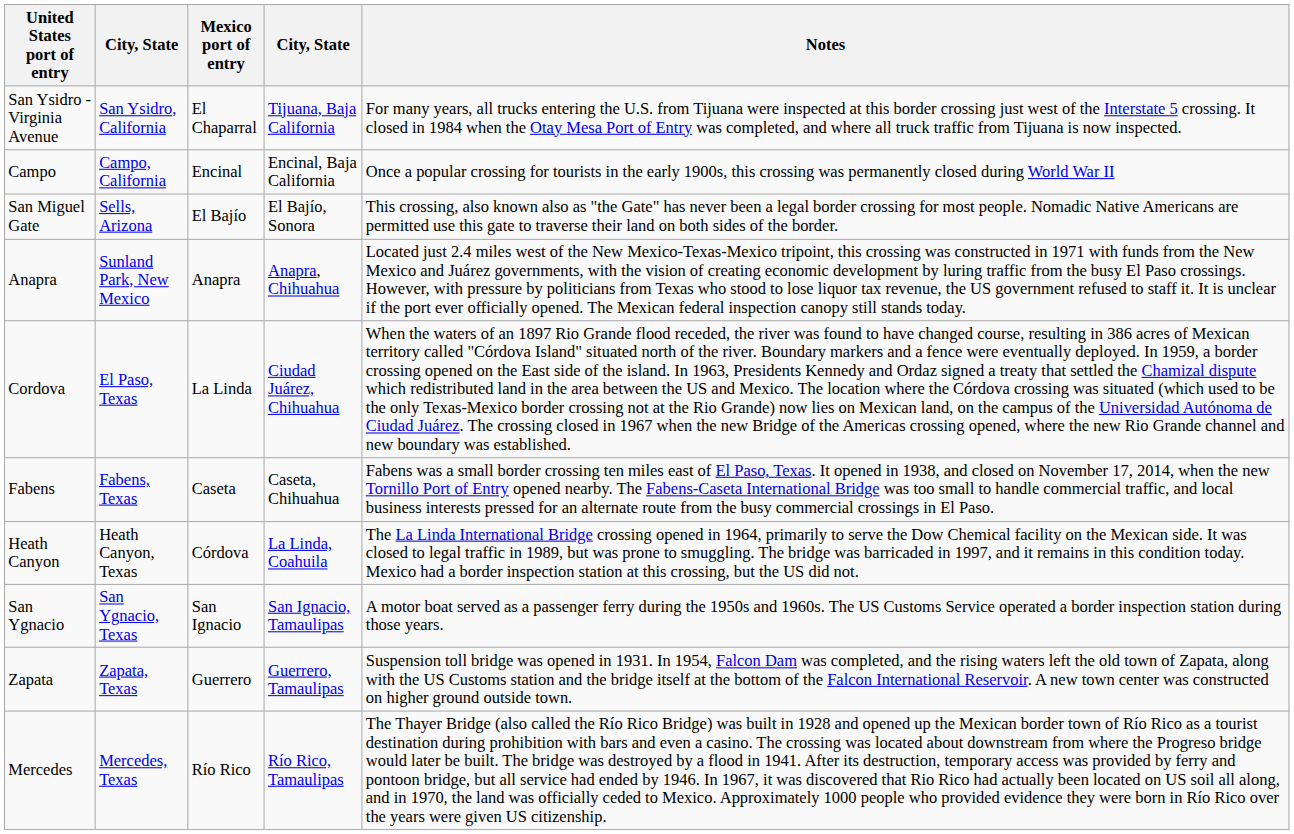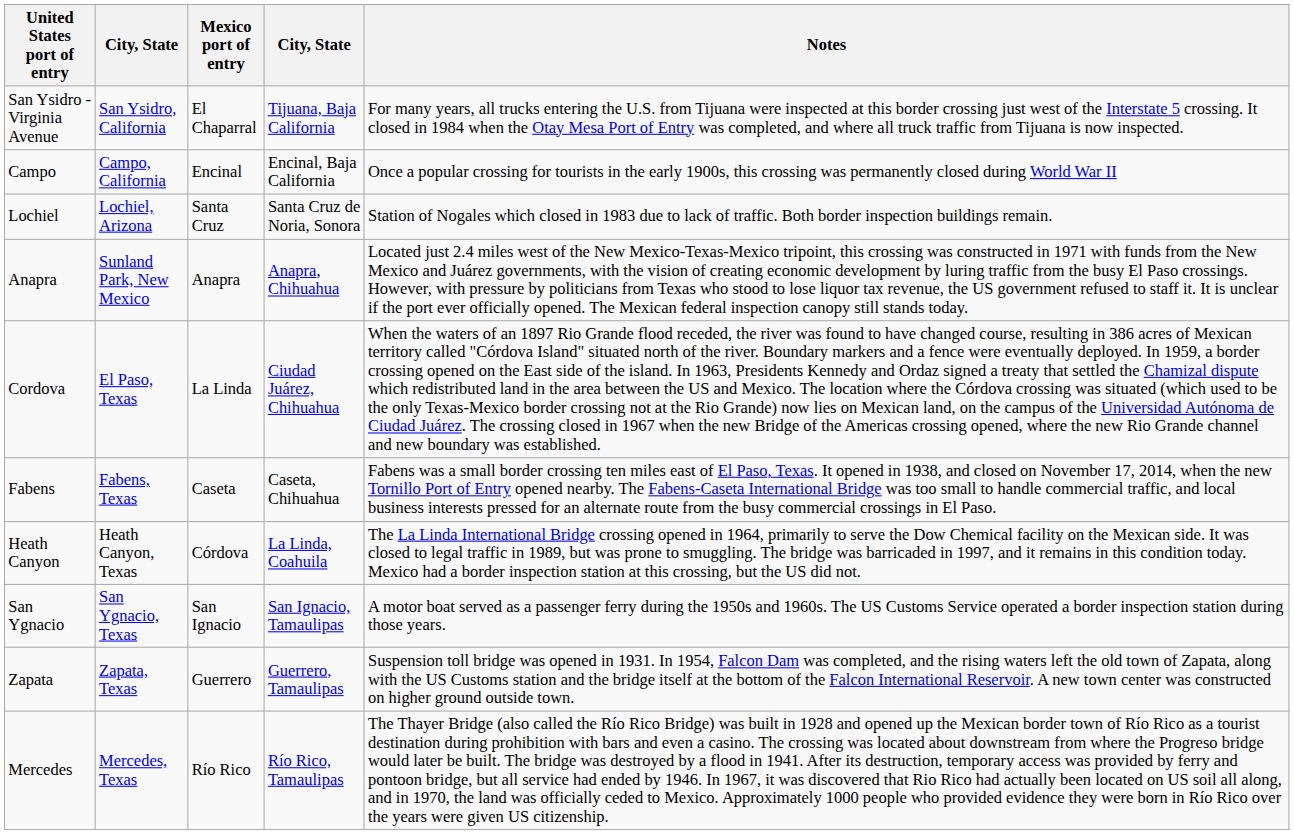- row: San Miguel Gate | Sells, Arizona | El Bajío | El Bajío, Sonora | This crossing, also known also as "the Gate" has never been a legal border crossing for most people. Nomadic Native Americans are permitted use this gate to traverse their land on both sides of the border.
+ row: Lochiel | Lochiel, Arizona | Santa Cruz | Santa Cruz de Noria, Sonora | Station of Nogales which closed in 1983 due to lack of traffic. Both border inspection buildings remain.
